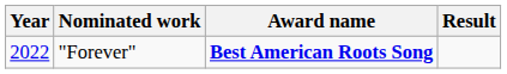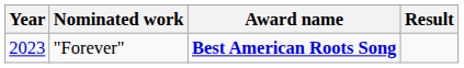"Forever" | Year: 2022 -> 2023
